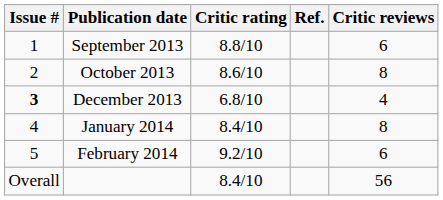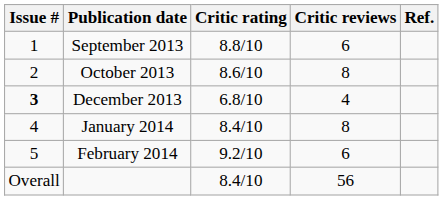columns swapped: Critic reviews <-> Ref.
